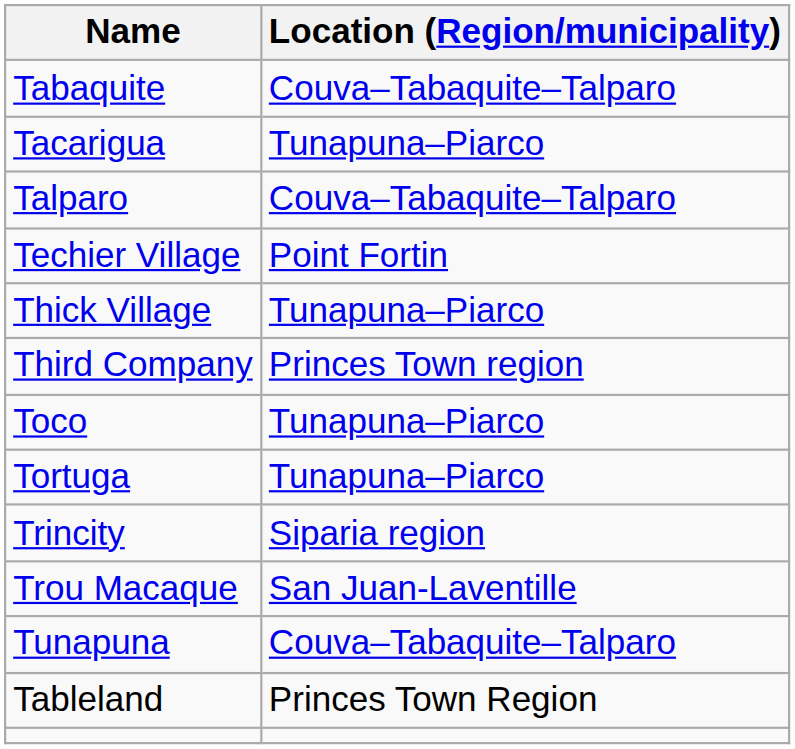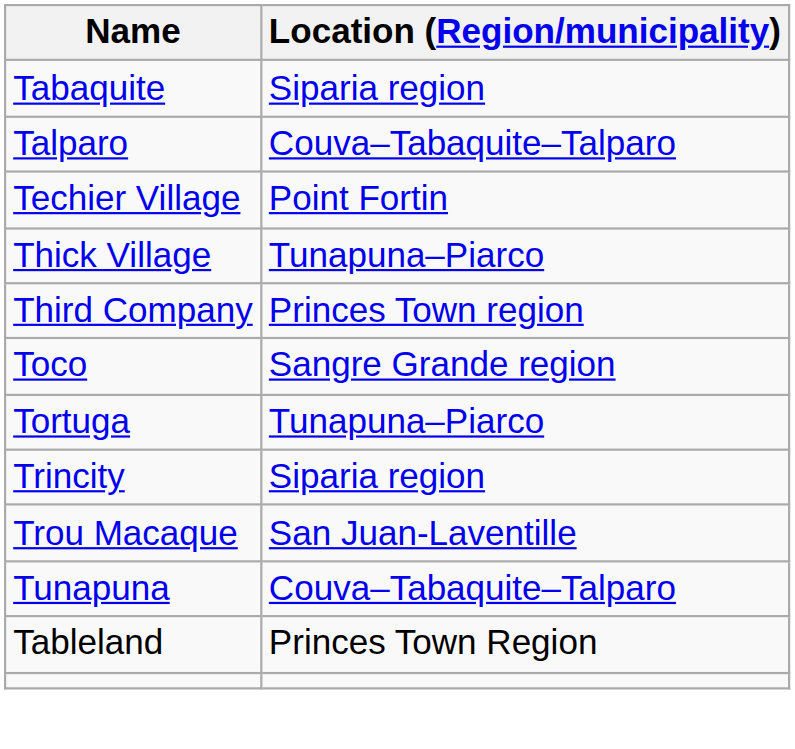Tabaquite | Location (Region/municipality): Couva–Tabaquite–Talparo -> Siparia region
- row: Tacarigua | Tunapuna–Piarco
Toco | Location (Region/municipality): Tunapuna–Piarco -> Sangre Grande region
